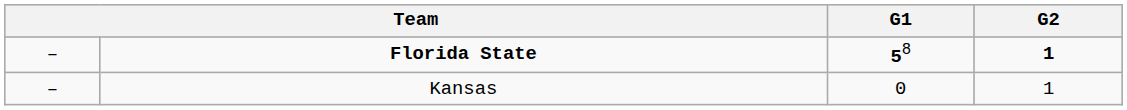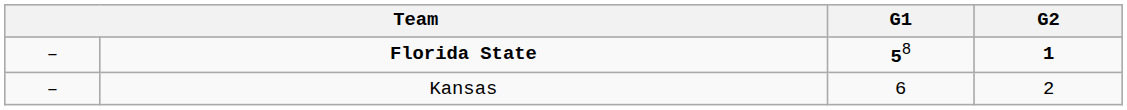Kansas | G1: 0 -> 6
Kansas | G2: 1 -> 2
